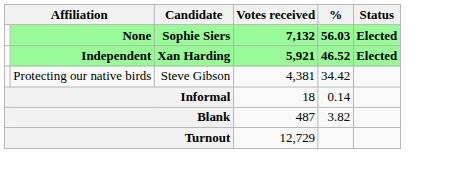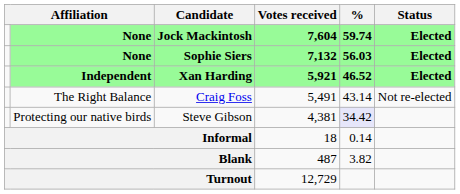+ row: None | Jock Mackintosh | 7,604 | 59.74 | Elected
+ row: The Right Balance | Craig Foss | 5,491 | 43.14 | Not re-elected
Steve Gibson | %: no background -> lavender background
